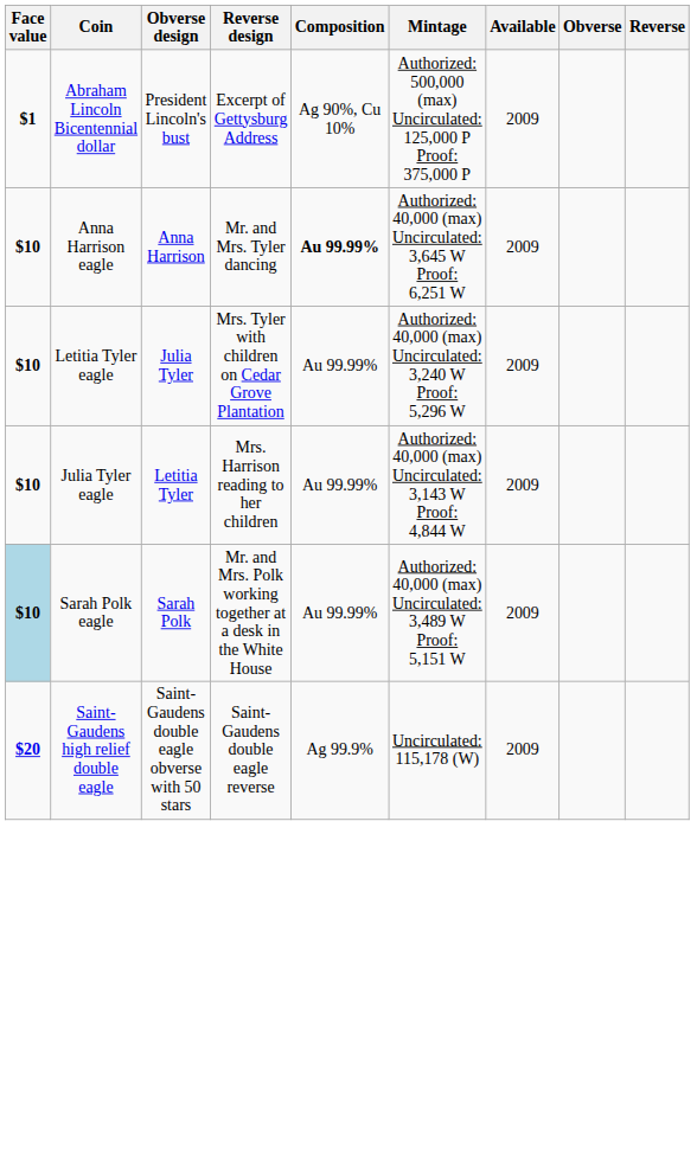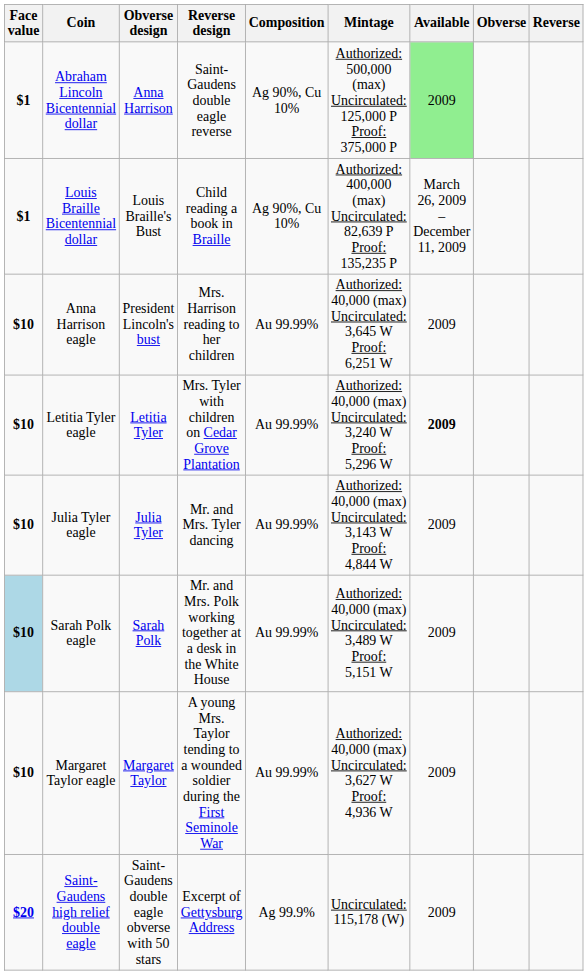Abraham Lincoln Bicentennial dollar | Obverse design: President Lincoln's bust -> Anna Harrison
Abraham Lincoln Bicentennial dollar | Reverse design: Excerpt of Gettysburg Address -> Saint-Gaudens double eagle reverse
Abraham Lincoln Bicentennial dollar | Available: no background -> lightgreen background
+ row: $1 | Louis Braille Bicentennial dollar | Louis Braille's Bust | Child reading a book in Braille | Ag 90%, Cu 10% | Authorized: 400,000 (max) Uncirculated: 82,639 P Proof: 135,235 P | March 26, 2009 – December 11, 2009
Anna Harrison eagle | Obverse design: Anna Harrison -> President Lincoln's bust
Anna Harrison eagle | Reverse design: Mr. and Mrs. Tyler dancing -> Mrs. Harrison reading to her children
Anna Harrison eagle | Composition: bold -> normal
Letitia Tyler eagle | Obverse design: Julia Tyler -> Letitia Tyler
Letitia Tyler eagle | Available: normal -> bold
Julia Tyler eagle | Obverse design: Letitia Tyler -> Julia Tyler
Julia Tyler eagle | Reverse design: Mrs. Harrison reading to her children -> Mr. and Mrs. Tyler dancing
+ row: $10 | Margaret Taylor eagle | Margaret Taylor | A young Mrs. Taylor tending to a wounded soldier during the First Seminole War | Au 99.99% | Authorized: 40,000 (max) Uncirculated: 3,627 W Proof: 4,936 W | 2009
Saint-Gaudens high relief double eagle | Reverse design: Saint-Gaudens double eagle reverse -> Excerpt of Gettysburg Address
